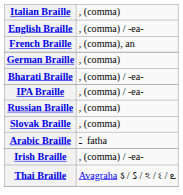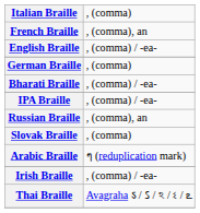rows swapped: French Braille <-> English Braille
Russian Braille | column 2: , (comma) -> , (comma), an
Arabic Braille | column 2: ـَ fatha -> ๆ (reduplication mark)
